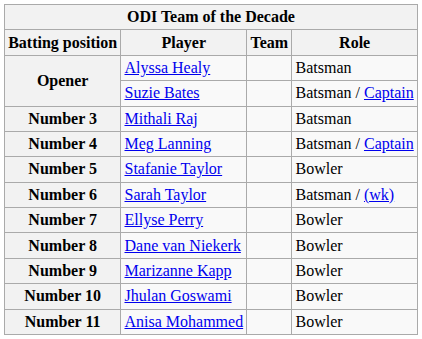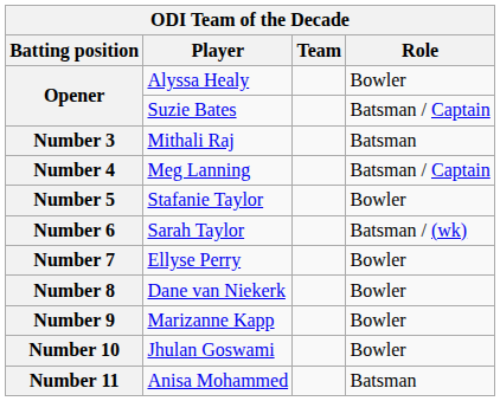Opener / Alyssa Healy | Role: Batsman -> Bowler
Number 11 | Role: Bowler -> Batsman
